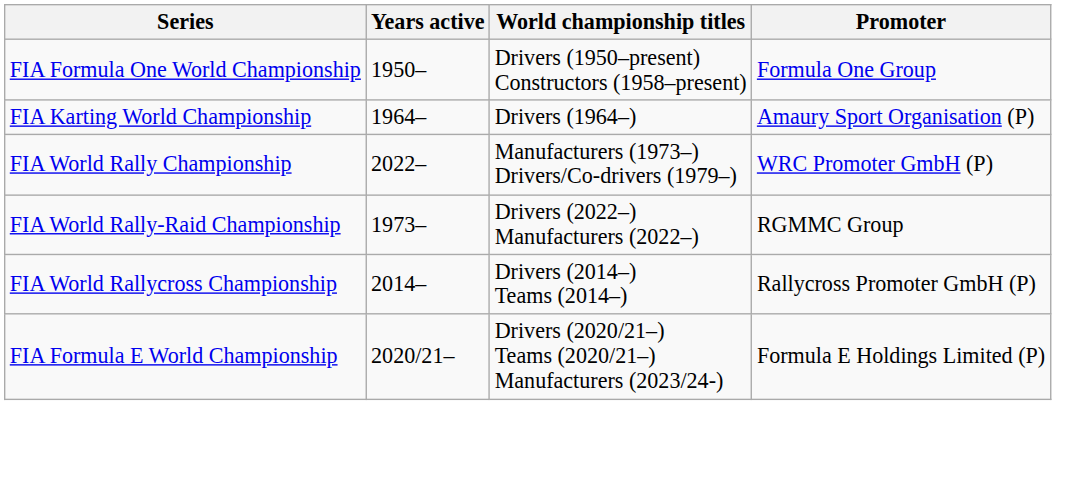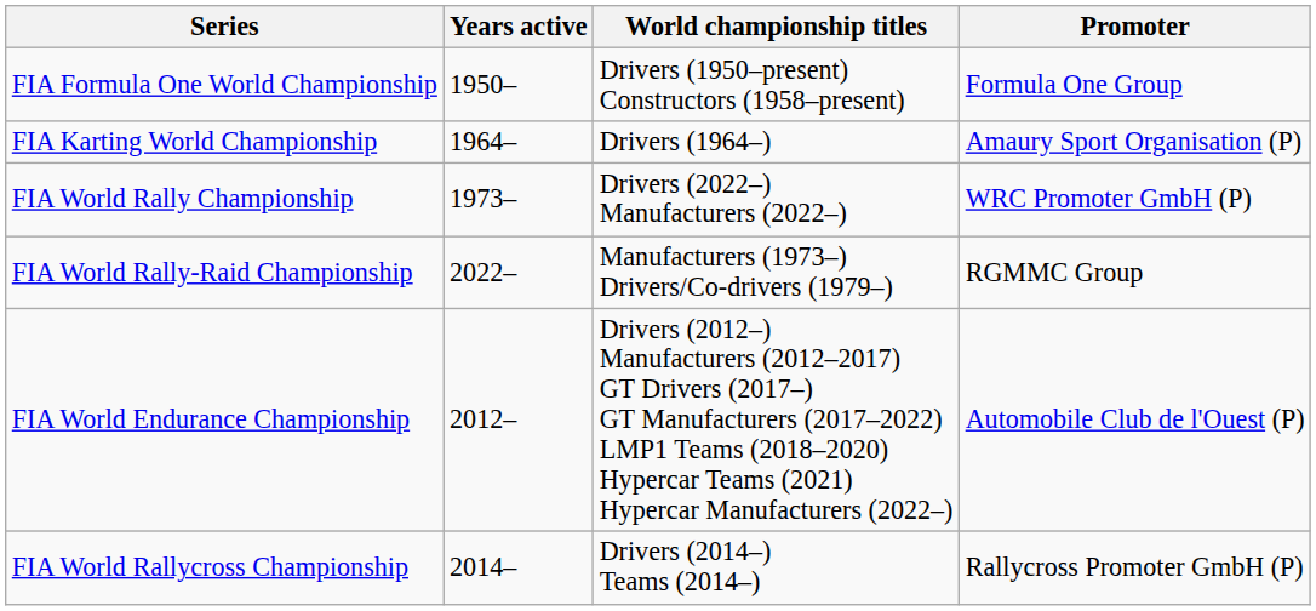FIA World Rally Championship | Years active: 2022– -> 1973–
FIA World Rally Championship | World championship titles: Manufacturers (1973–) Drivers/Co-drivers (1979–) -> Drivers (2022–) Manufacturers (2022–)
FIA World Rally-Raid Championship | Years active: 1973– -> 2022–
FIA World Rally-Raid Championship | World championship titles: Drivers (2022–) Manufacturers (2022–) -> Manufacturers (1973–) Drivers/Co-drivers (1979–)
+ row: FIA World Endurance Championship | 2012– | Drivers (2012–) Manufacturers (2012–2017) GT Drivers (2017–) GT Manufacturers (2017–2022) LMP1 Teams (2018–2020) Hypercar Teams (2021) Hypercar Manufacturers (2022–) | Automobile Club de l'Ouest (P)
- row: FIA Formula E World Championship | 2020/21– | Drivers (2020/21–) Teams (2020/21–) Manufacturers (2023/24-) | Formula E Holdings Limited (P)
